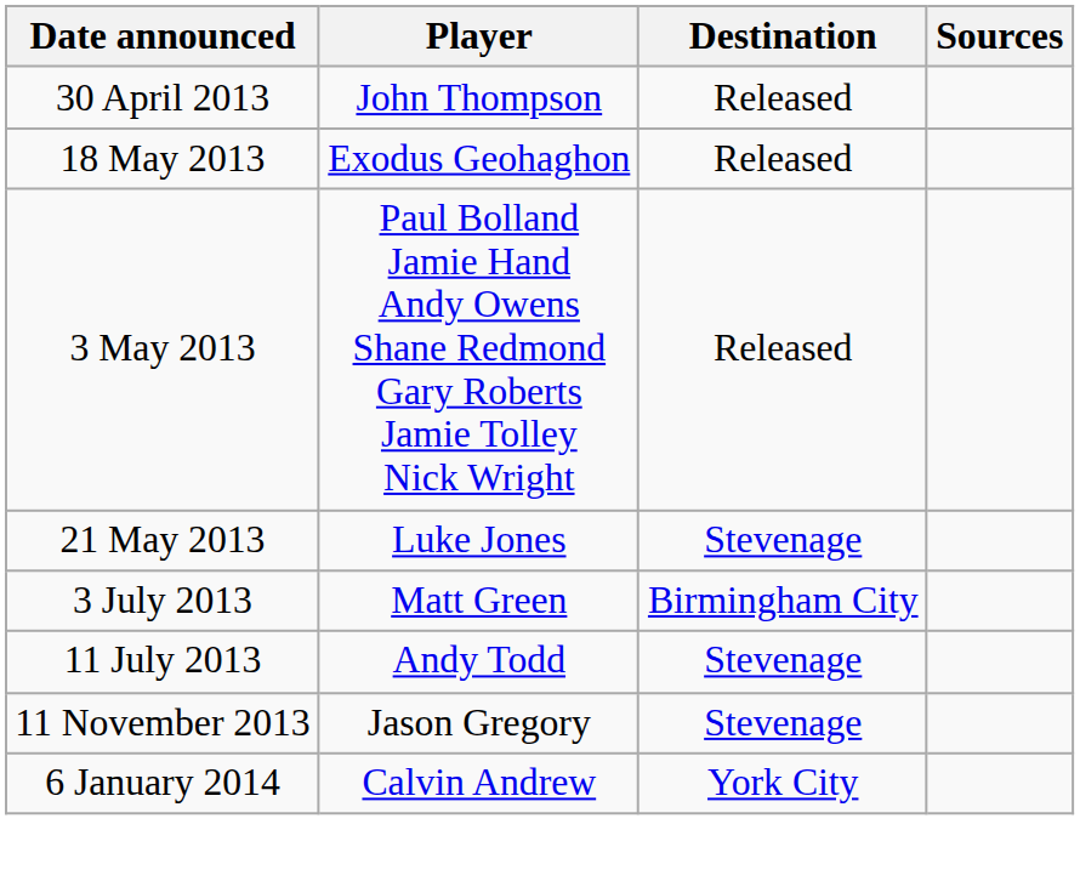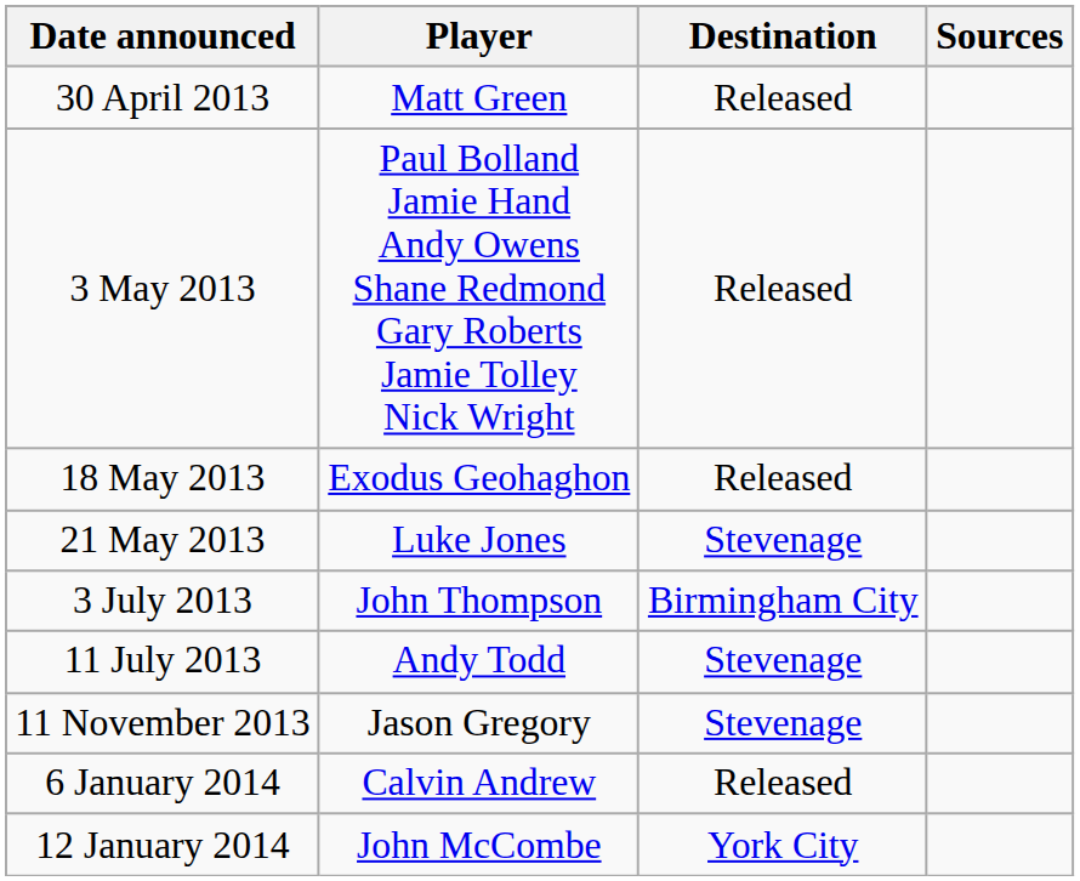30 April 2013 | Player: John Thompson -> Matt Green
rows swapped: 3 May 2013 <-> 18 May 2013
3 July 2013 | Player: Matt Green -> John Thompson
6 January 2014 | Destination: York City -> Released
+ row: 12 January 2014 | John McCombe | York City
